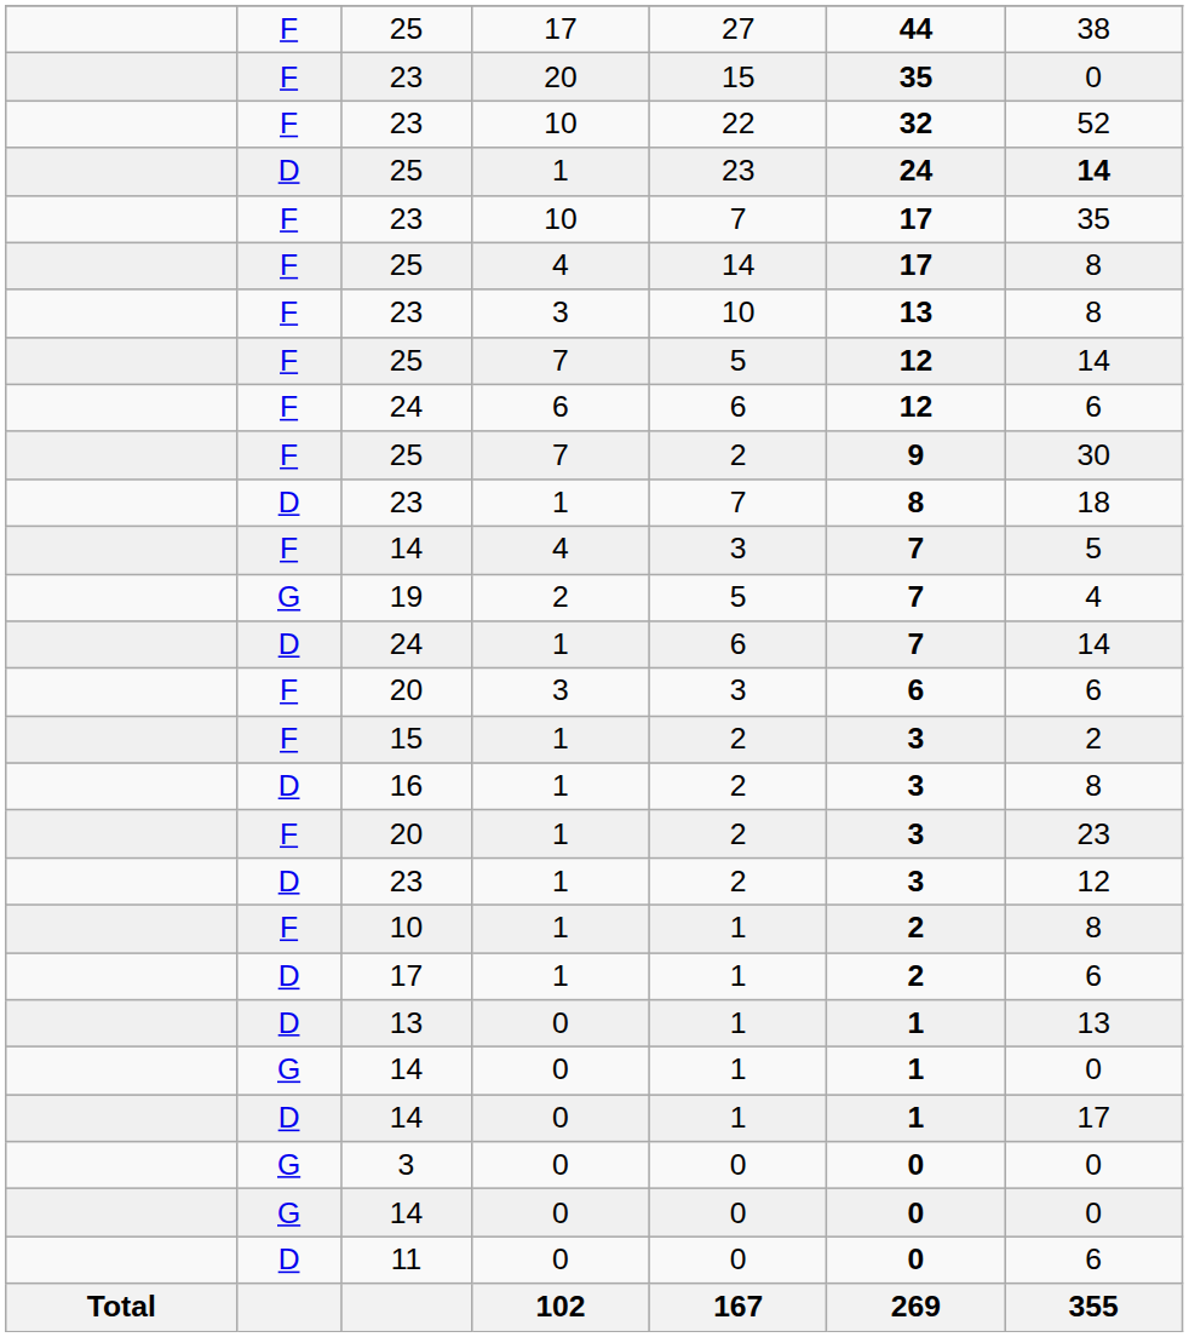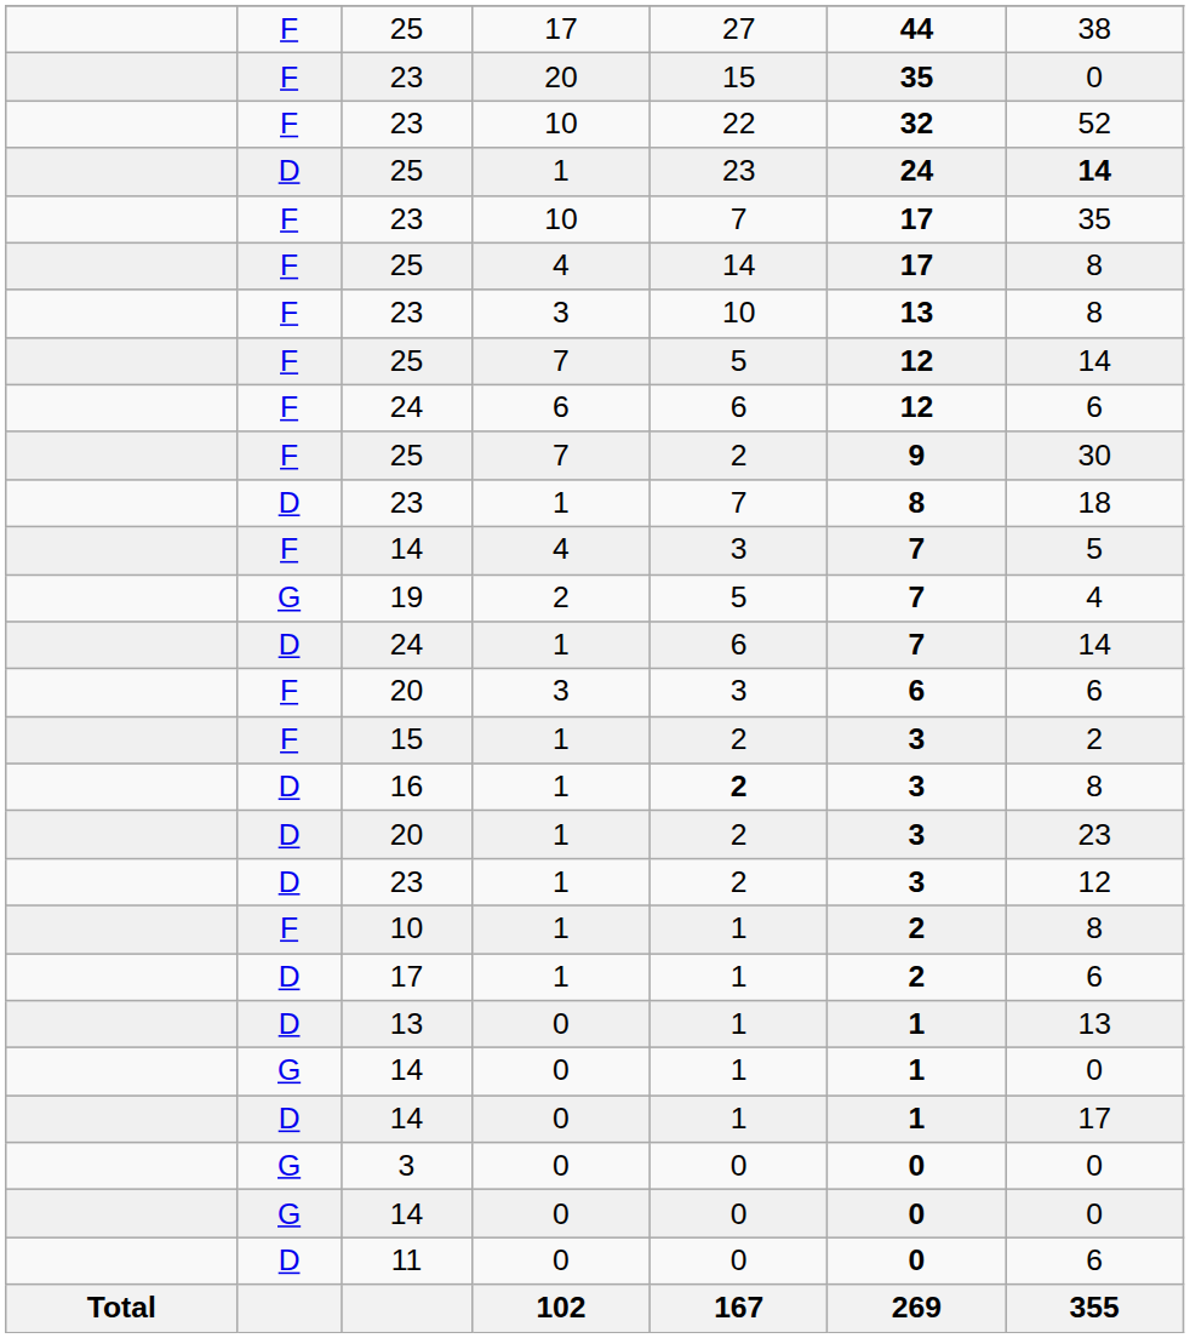16 | column 5: normal -> bold
20 / 1 | column 2: F -> D
